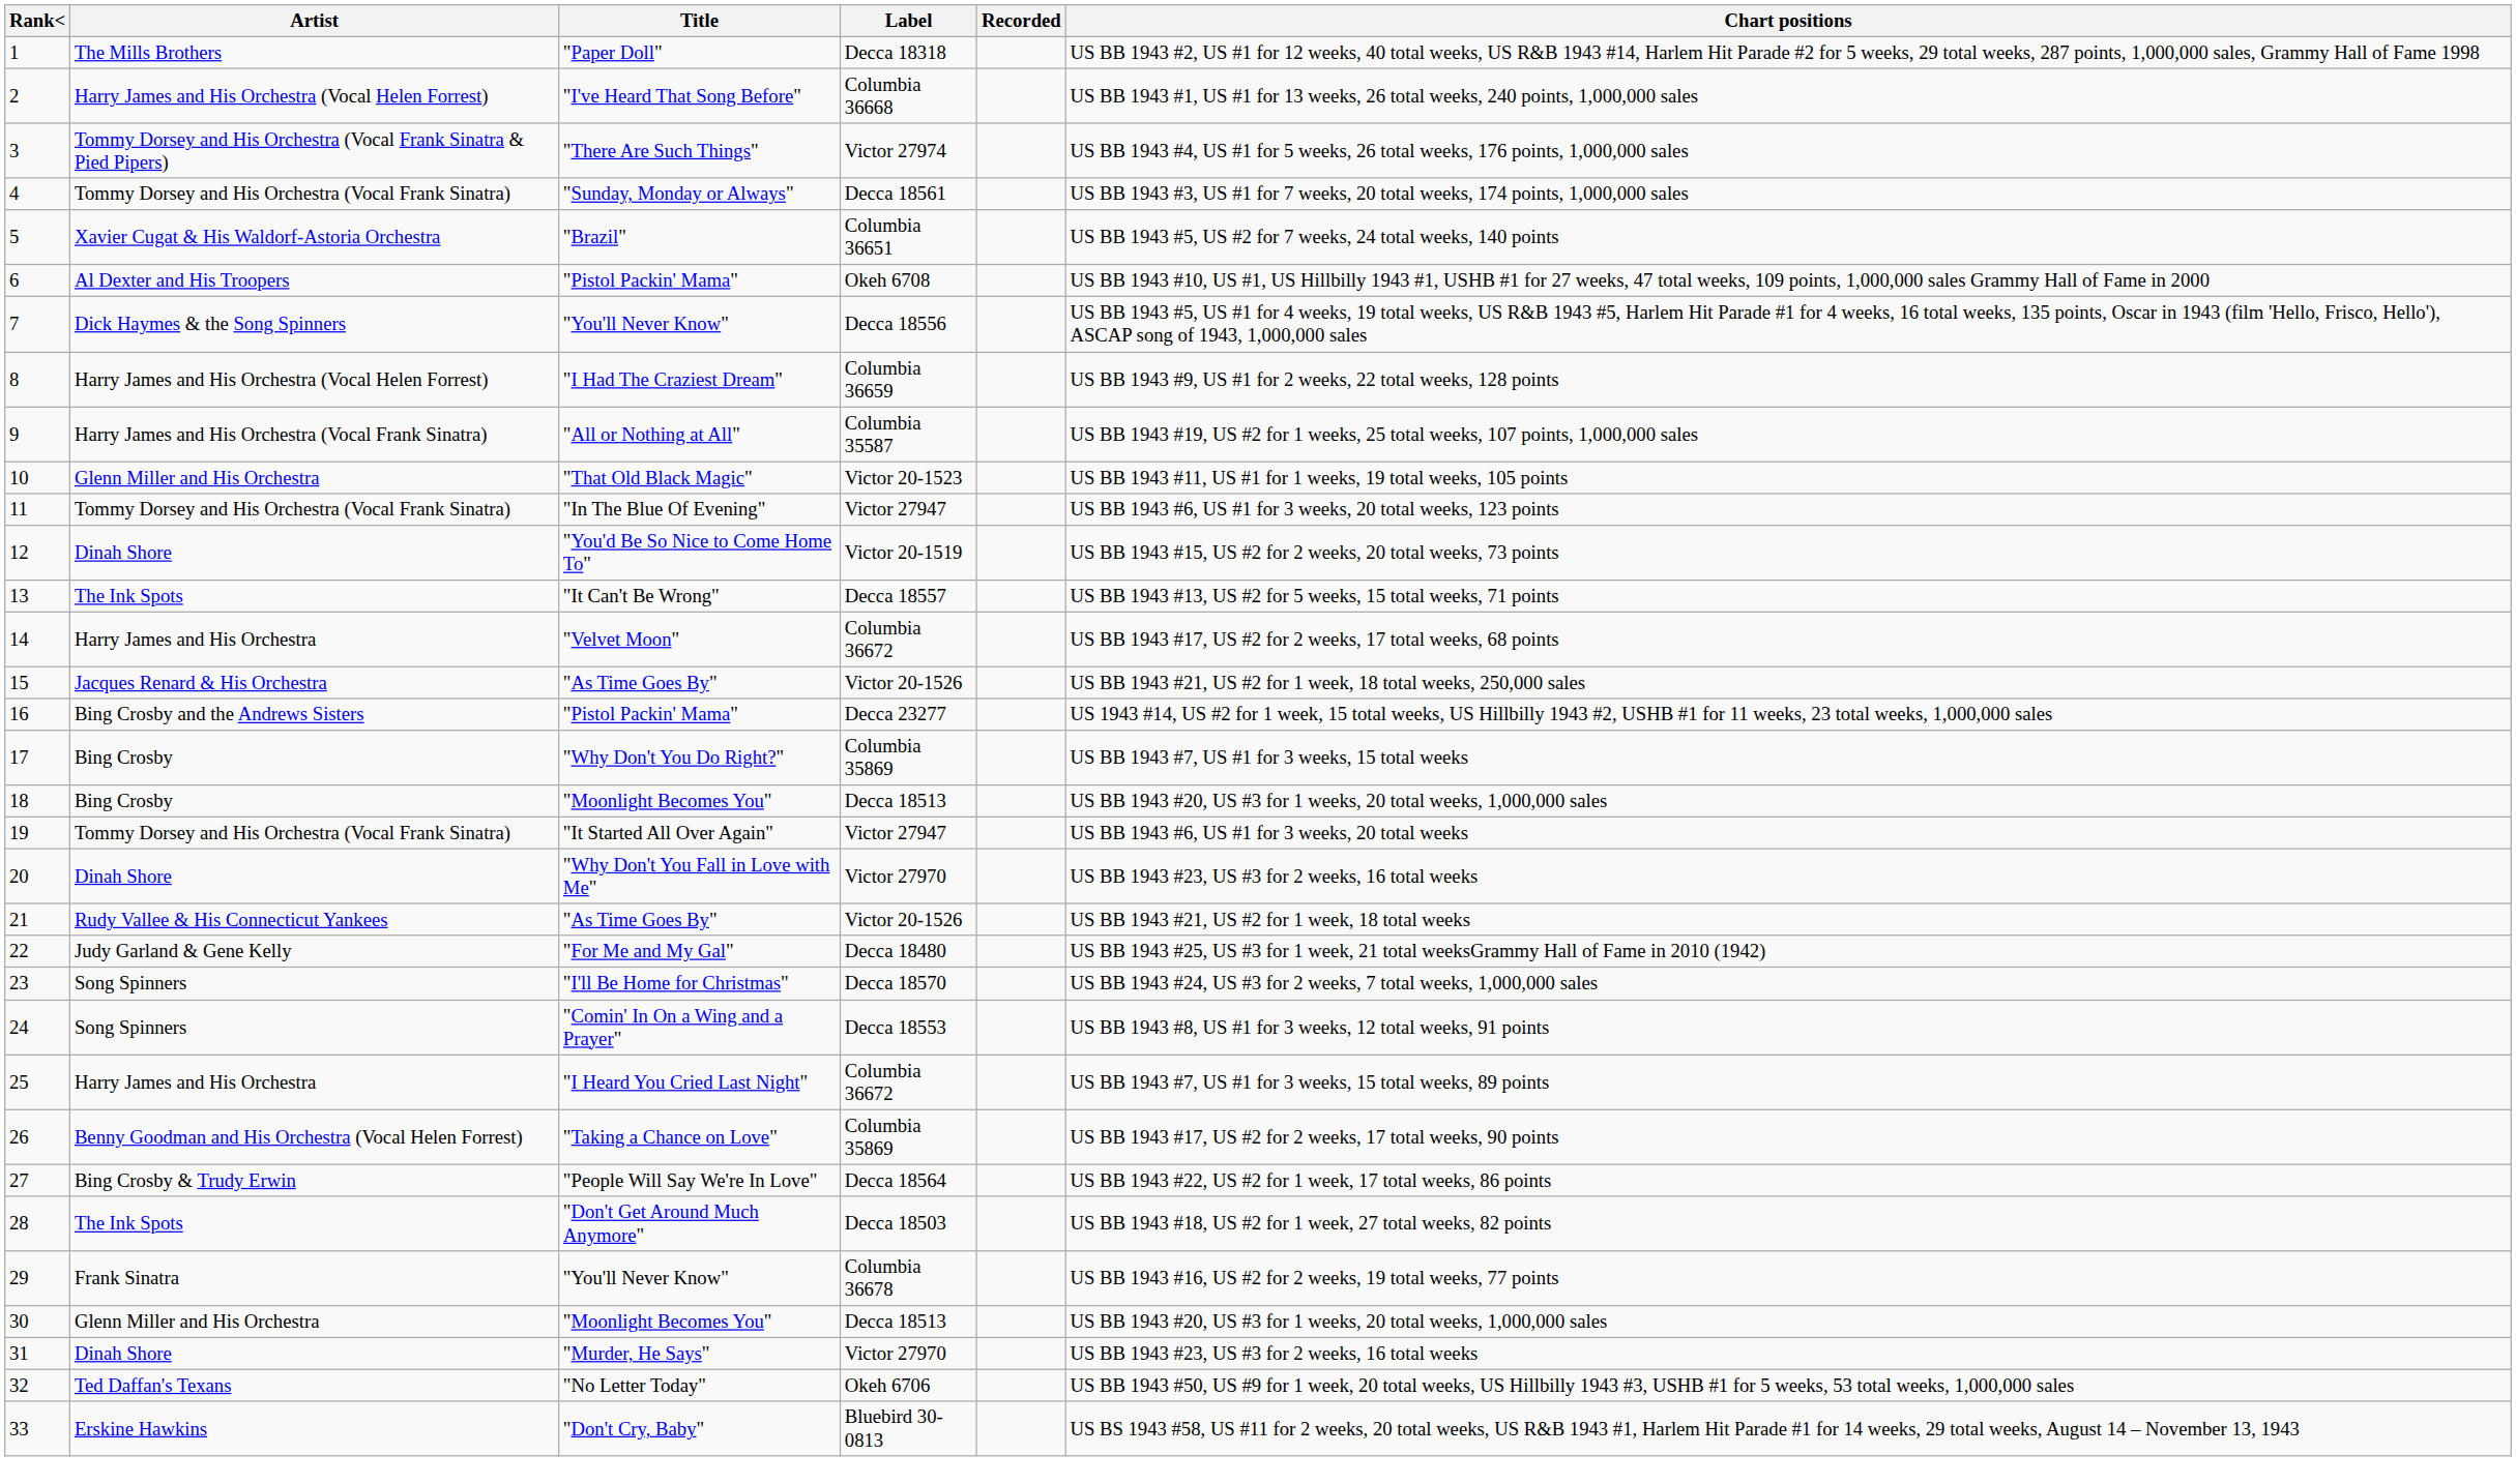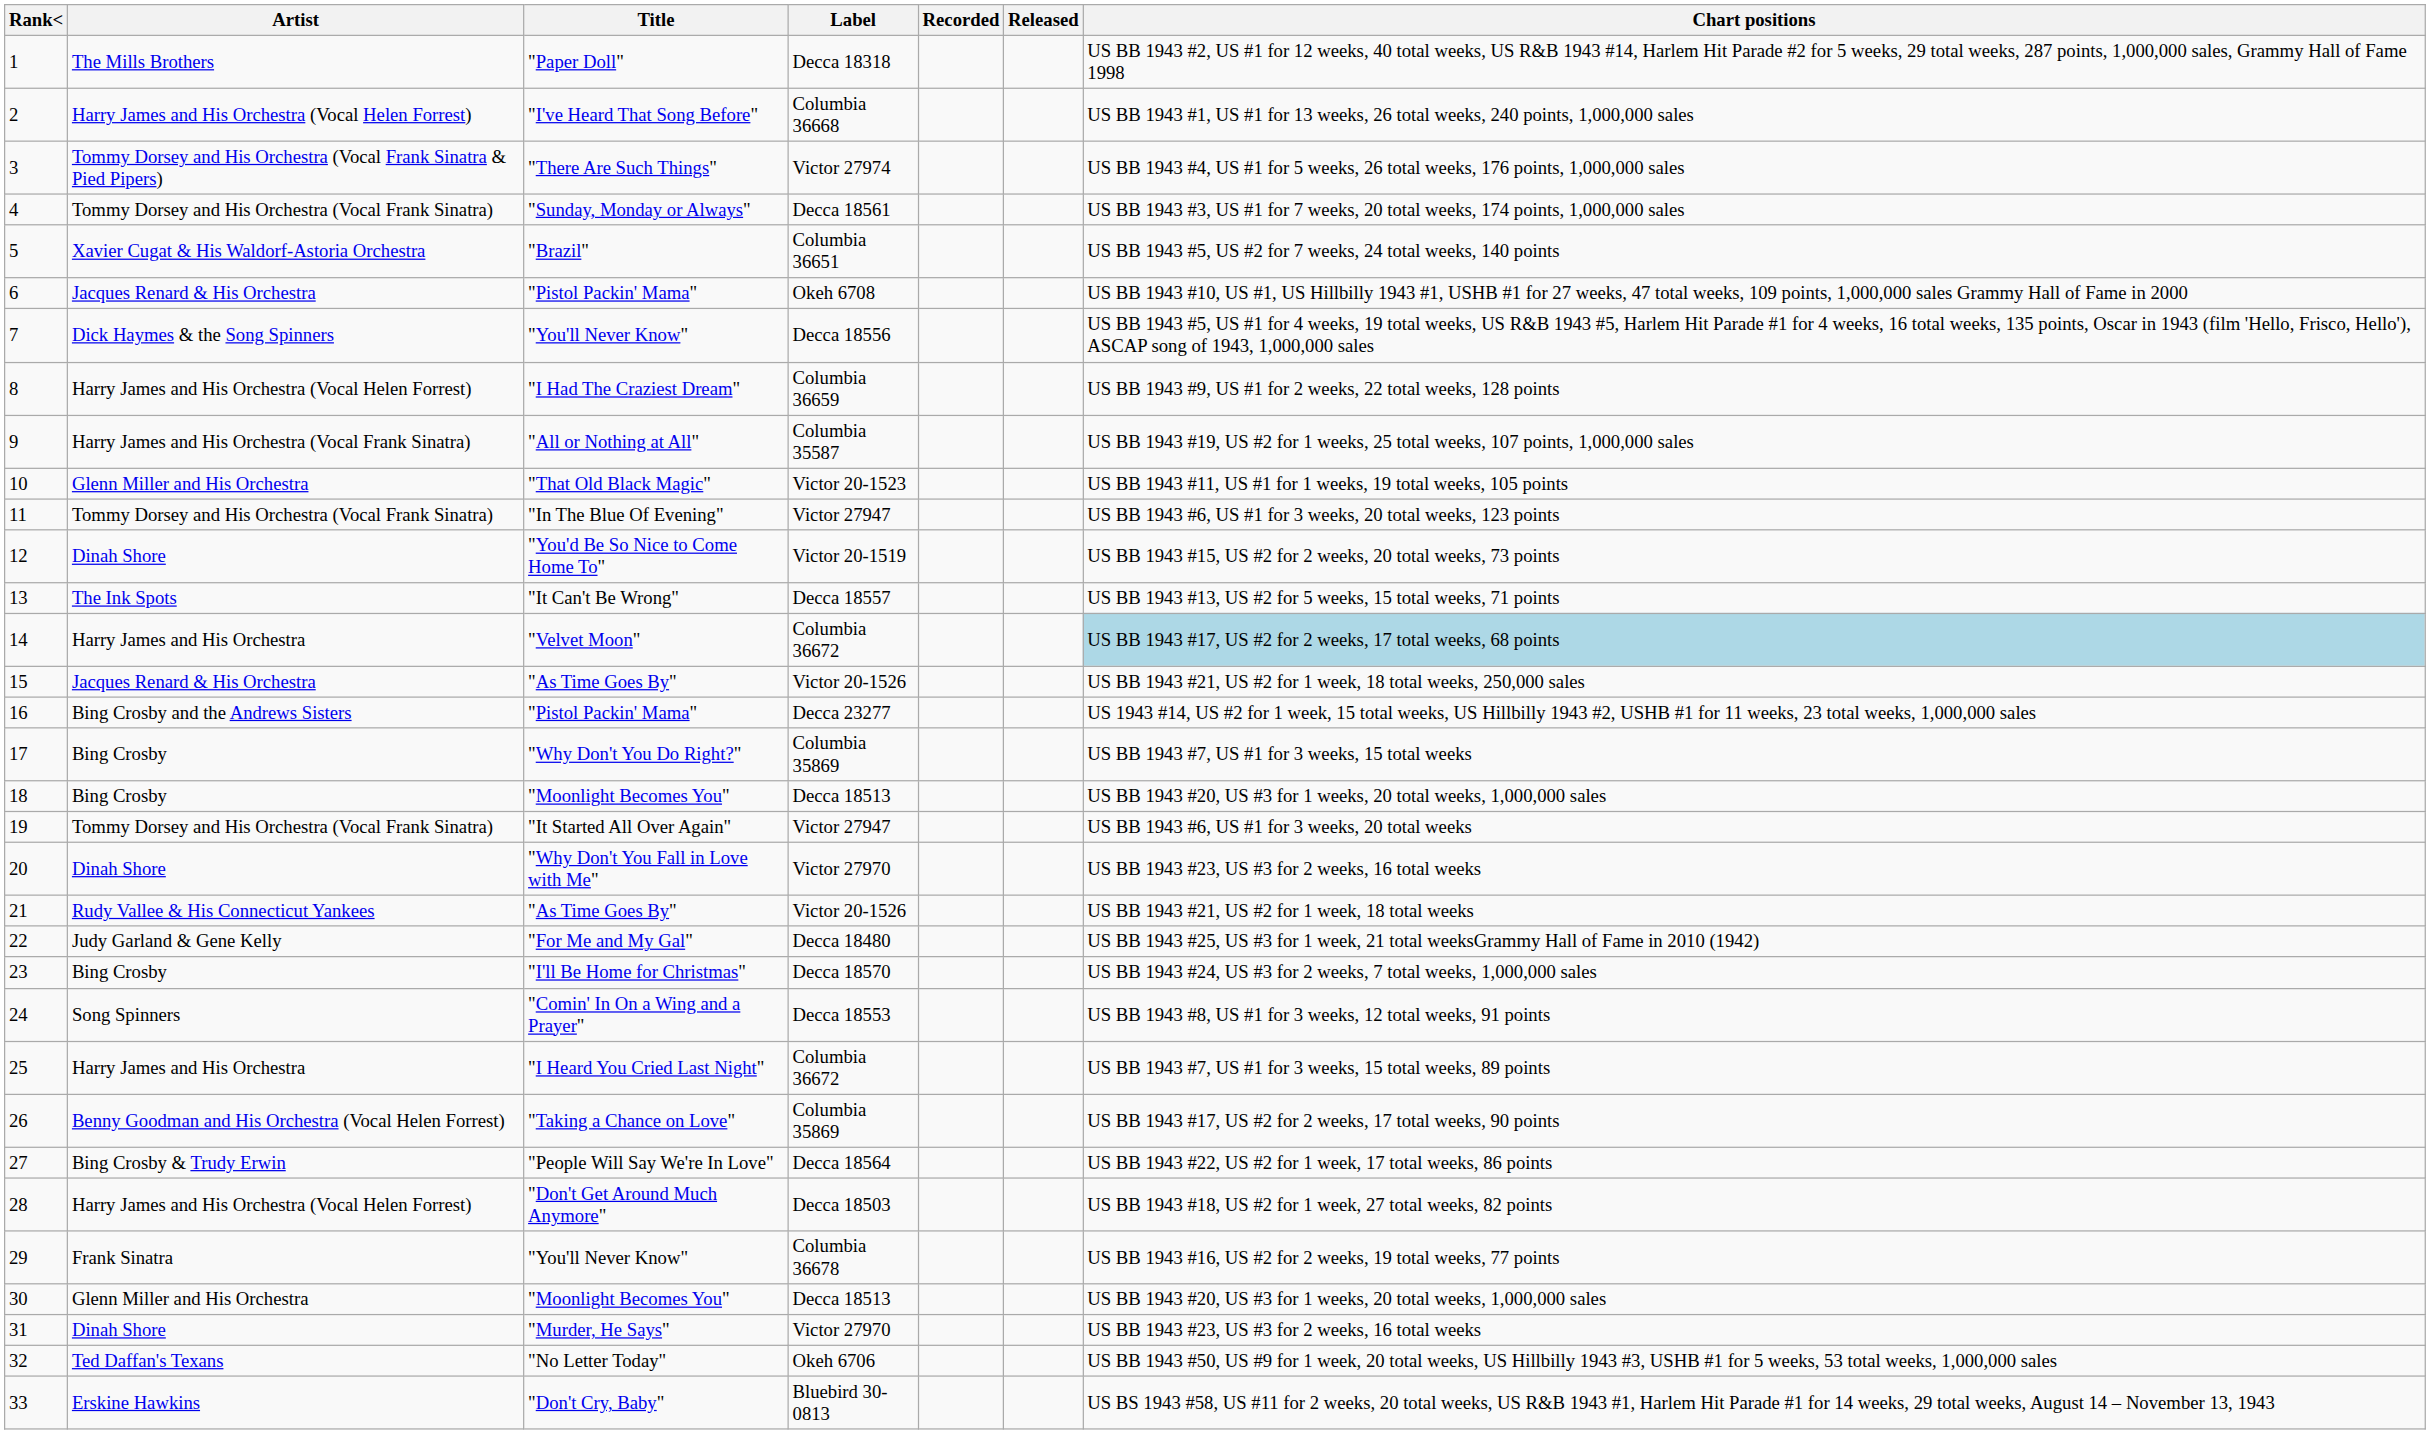+ column: Released
6 | Artist: Al Dexter and His Troopers -> Jacques Renard & His Orchestra
14 | Chart positions: no background -> lightblue background
23 | Artist: Song Spinners -> Bing Crosby
28 | Artist: The Ink Spots -> Harry James and His Orchestra (Vocal Helen Forrest)
